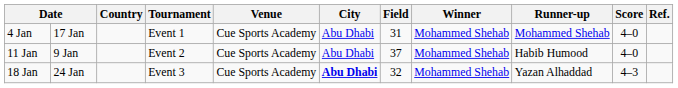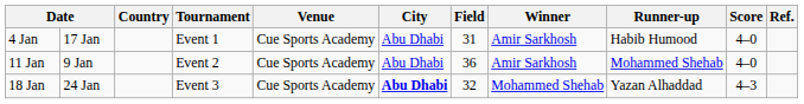4 Jan | Winner: Mohammed Shehab -> Amir Sarkhosh
4 Jan | Runner-up: Mohammed Shehab -> Habib Humood
11 Jan | Field: 37 -> 36
11 Jan | Winner: Mohammed Shehab -> Amir Sarkhosh
11 Jan | Runner-up: Habib Humood -> Mohammed Shehab
